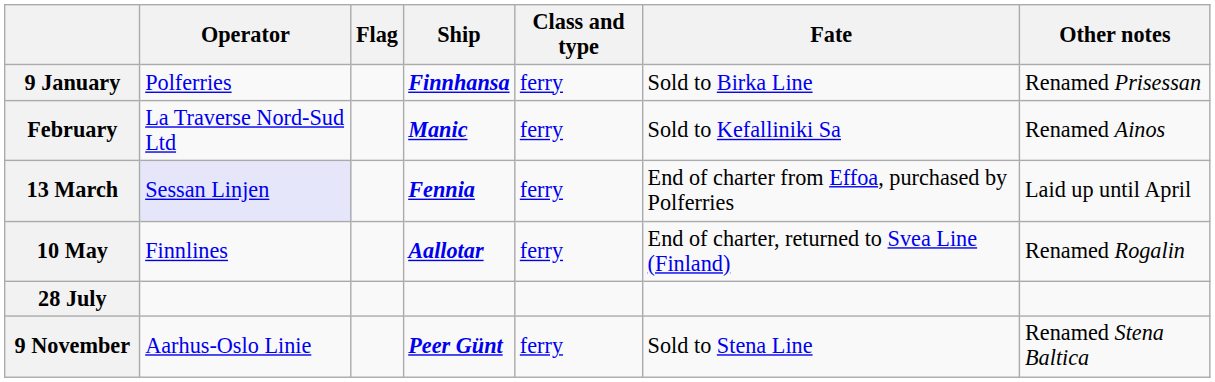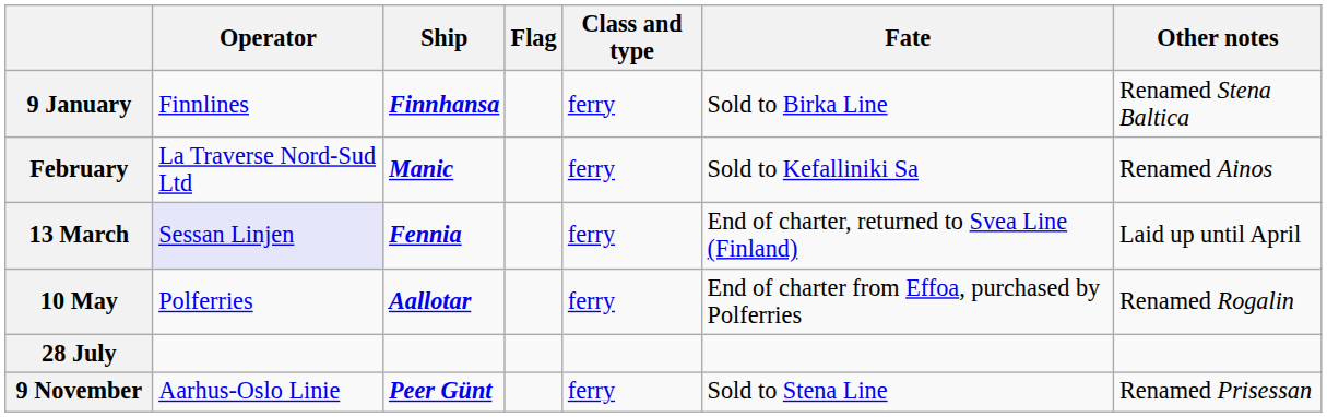columns swapped: Ship <-> Flag
9 January | Operator: Polferries -> Finnlines
9 January | Other notes: Renamed Prisessan -> Renamed Stena Baltica
13 March | Fate: End of charter from Effoa, purchased by Polferries -> End of charter, returned to Svea Line (Finland)
10 May | Operator: Finnlines -> Polferries
10 May | Fate: End of charter, returned to Svea Line (Finland) -> End of charter from Effoa, purchased by Polferries
9 November | Other notes: Renamed Stena Baltica -> Renamed Prisessan
